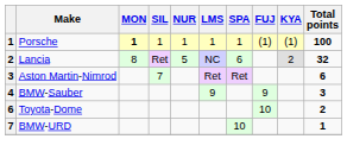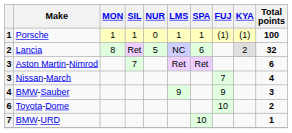Porsche | MON: bold -> normal
Porsche | NUR: 1 -> 0
+ row: 3 | Nissan-March | 7 | 4
